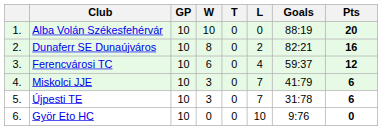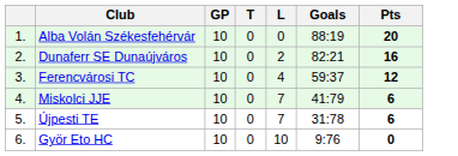- column: W | 10 | 8 | 6 | 3 | 3 | 0
